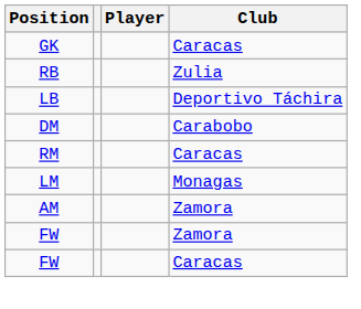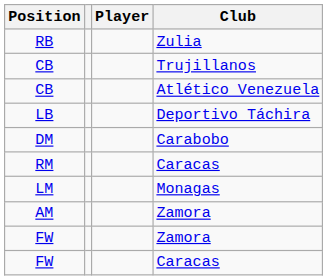- row: GK | Caracas
+ row: CB | Trujillanos
+ row: CB | Atlético Venezuela
